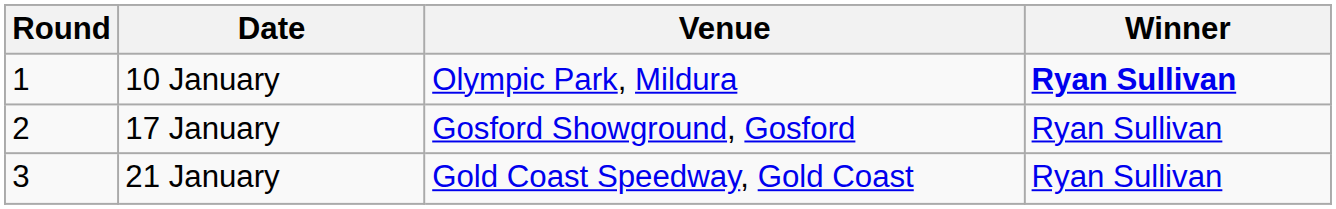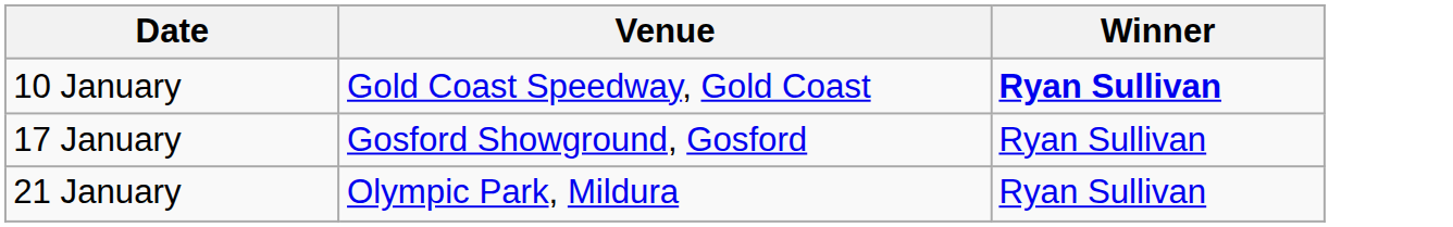- column: Round | 1 | 2 | 3
10 January | Venue: Olympic Park, Mildura -> Gold Coast Speedway, Gold Coast
21 January | Venue: Gold Coast Speedway, Gold Coast -> Olympic Park, Mildura
